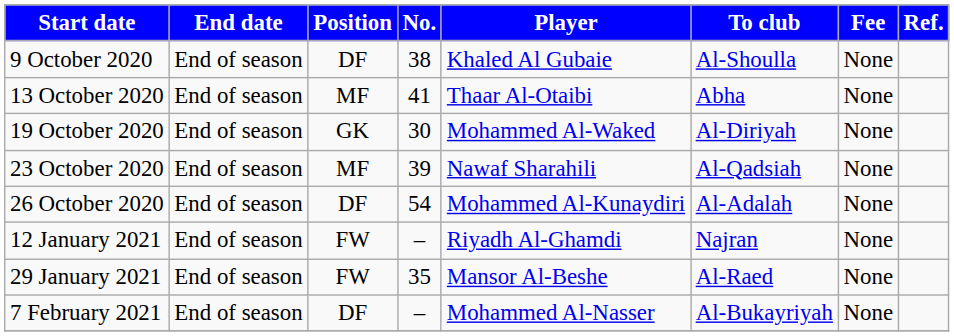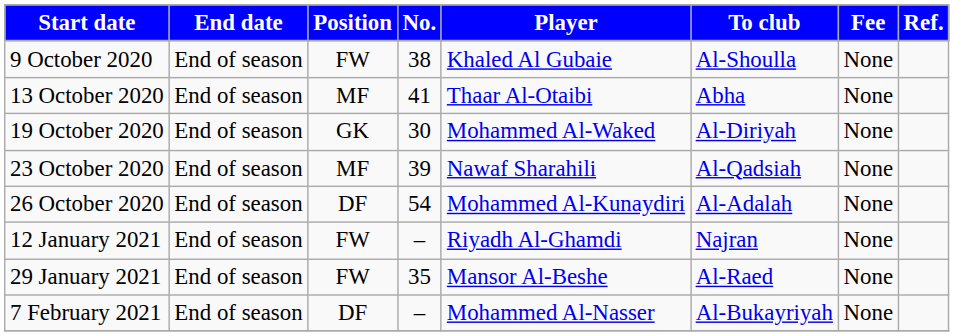9 October 2020 | Position: DF -> FW
